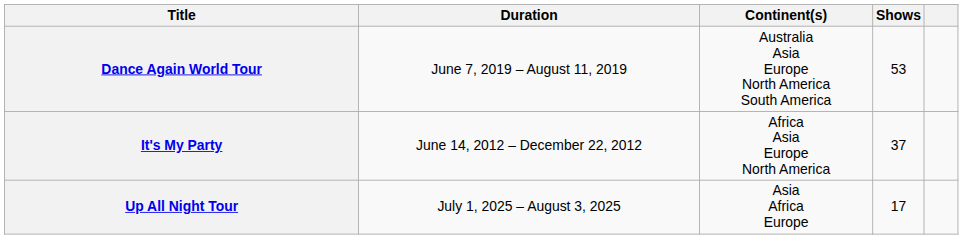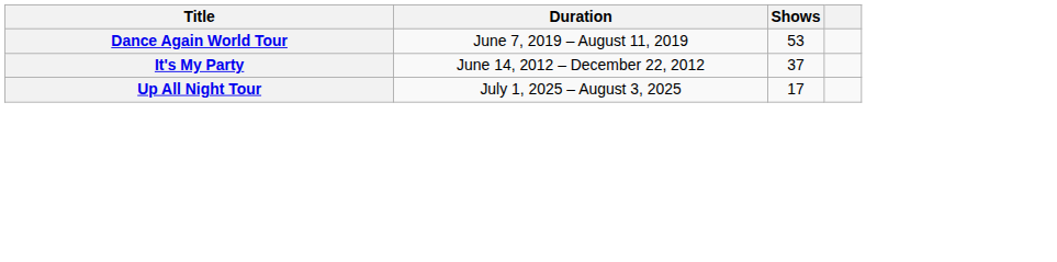- column: Continent(s) | Australia Asia Europe North America South America | Africa Asia Europe North America | Asia Africa Europe
